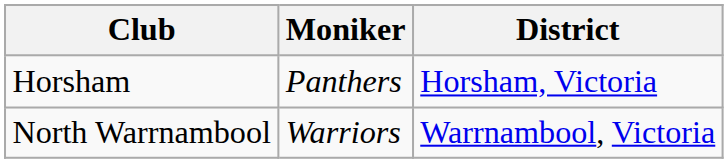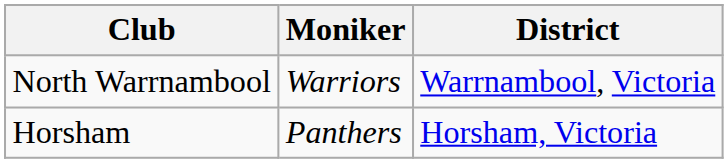rows swapped: Horsham <-> North Warrnambool
